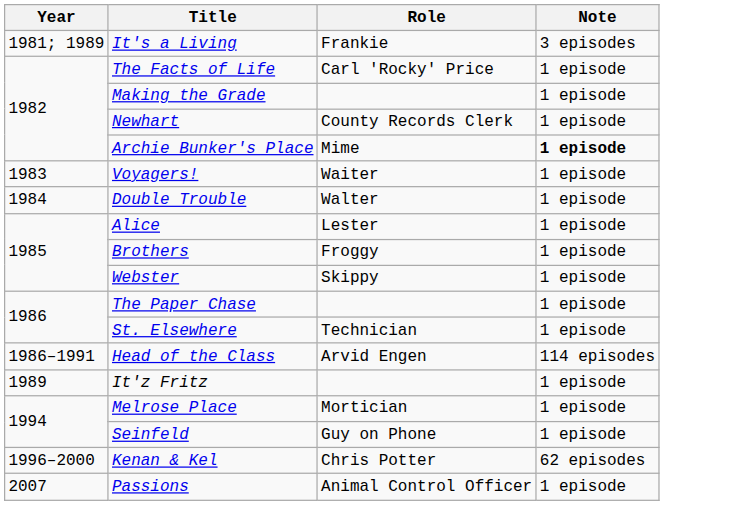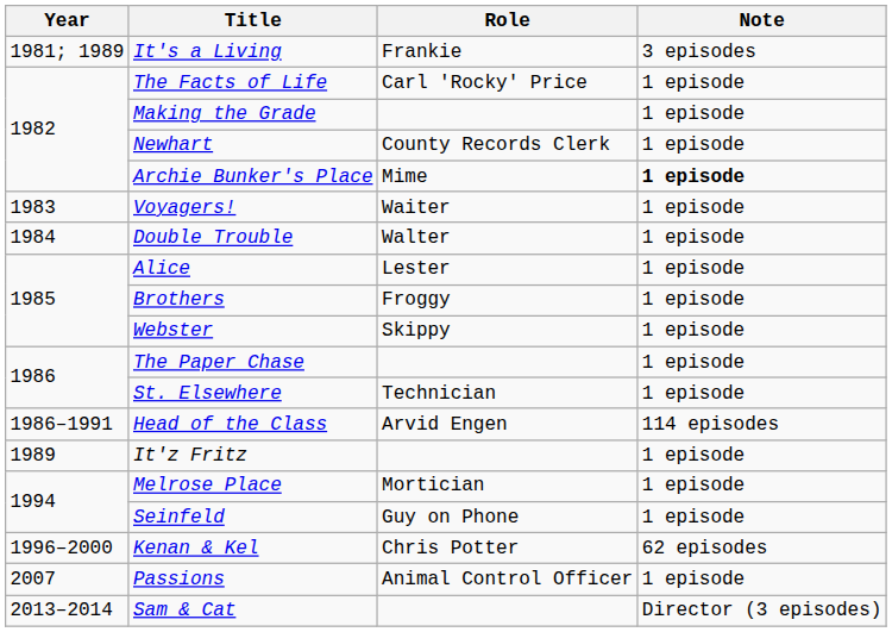+ row: 2013–2014 | Sam & Cat | Director (3 episodes)
